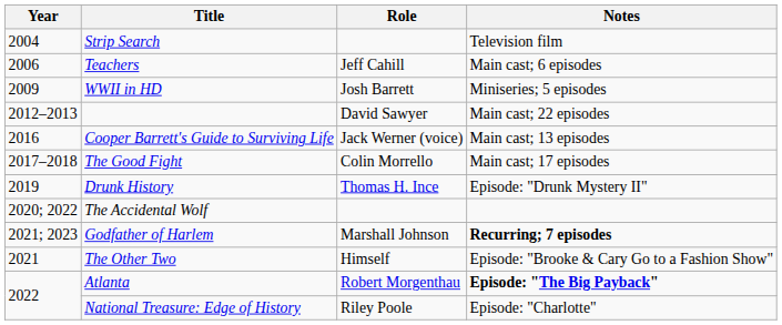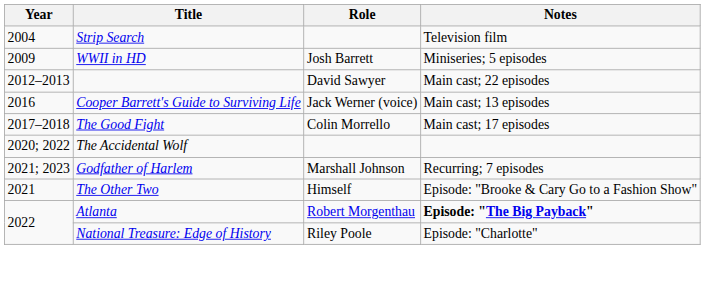- row: 2006 | Teachers | Jeff Cahill | Main cast; 6 episodes
- row: 2019 | Drunk History | Thomas H. Ince | Episode: "Drunk Mystery II"
Godfather of Harlem | Notes: bold -> normal
